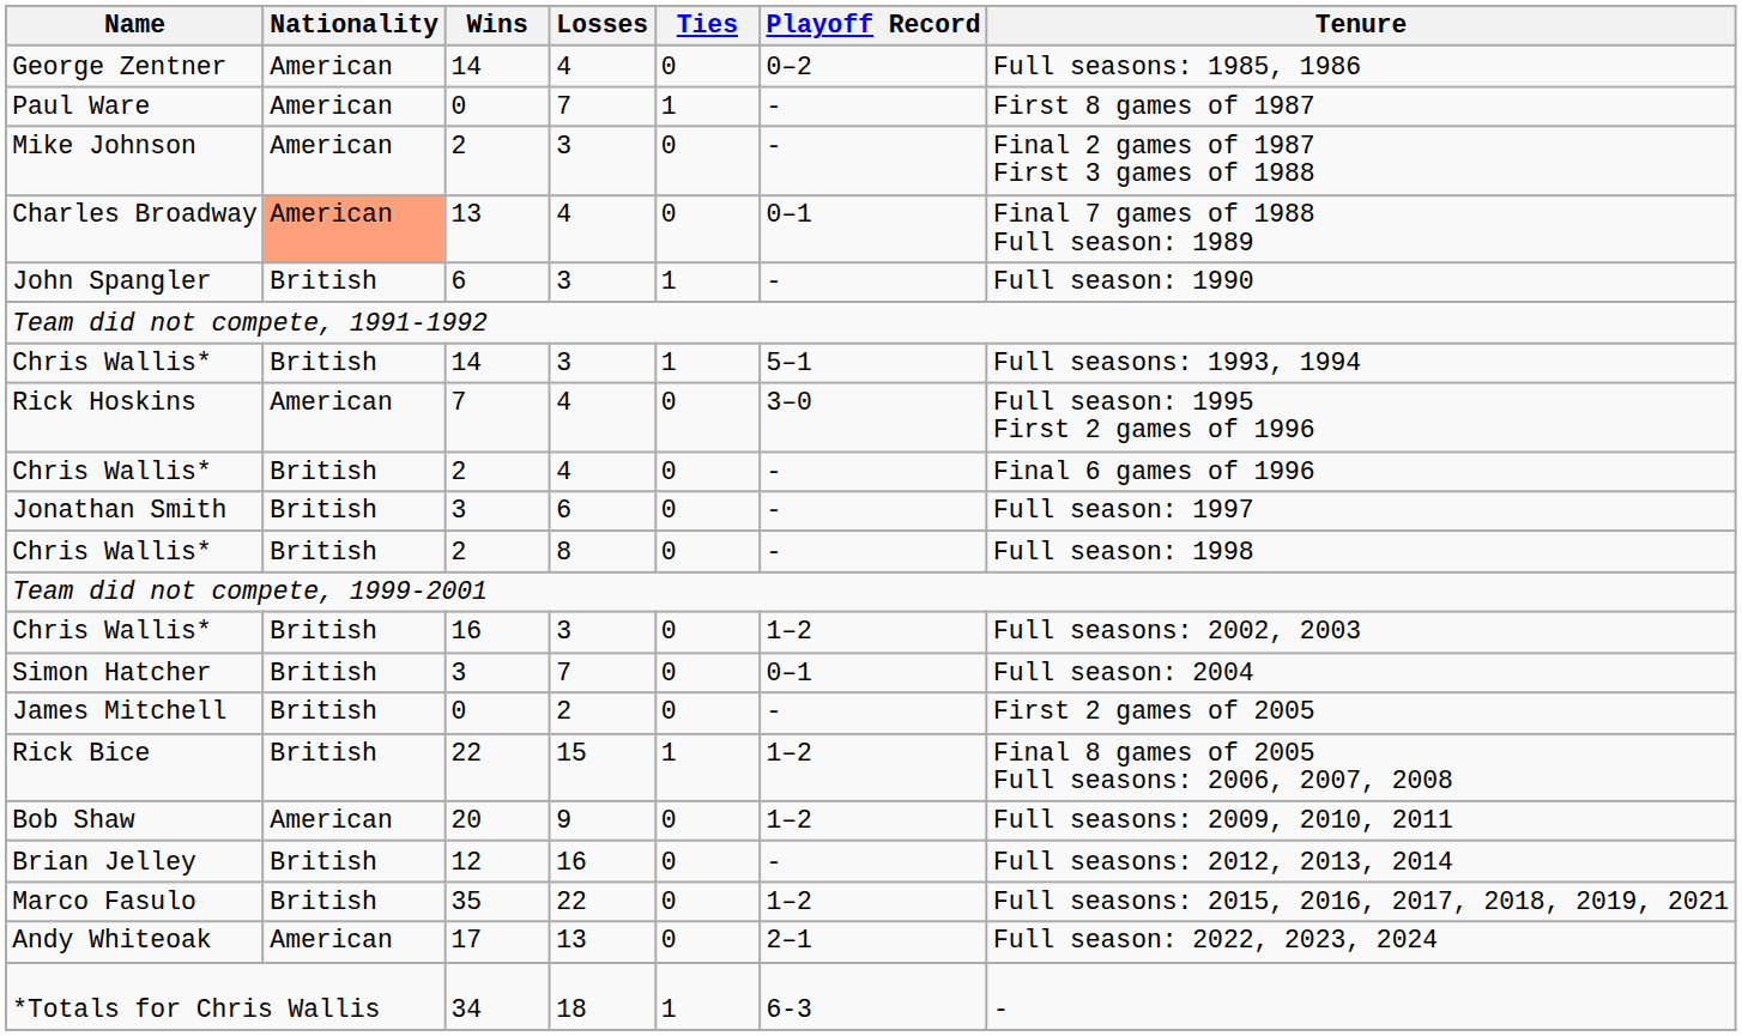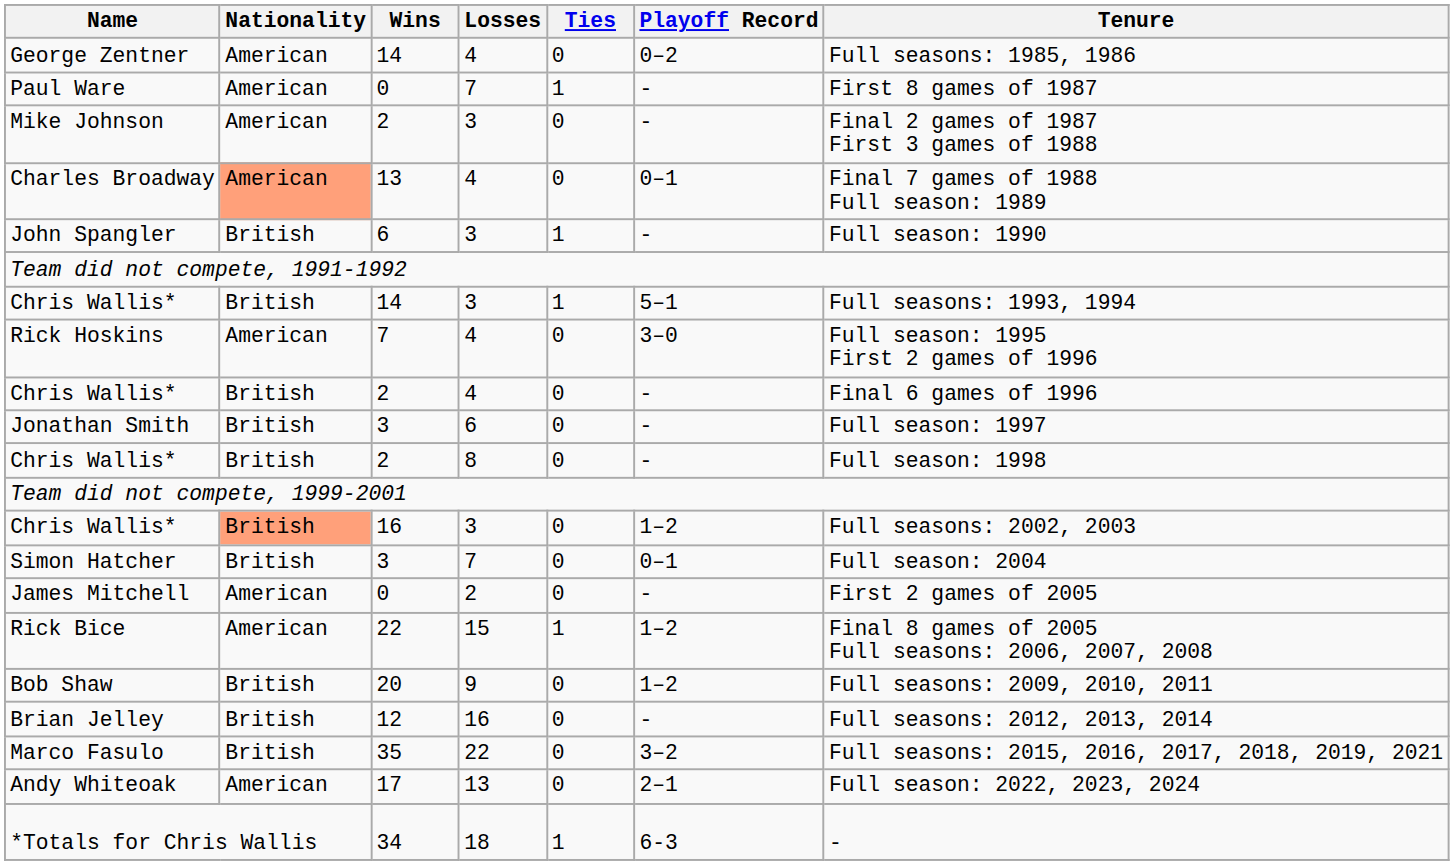Chris Wallis* / 16 | Nationality: no background -> lightsalmon background
James Mitchell | Nationality: British -> American
Rick Bice | Nationality: British -> American
Bob Shaw | Nationality: American -> British
Marco Fasulo | Playoff Record: 1–2 -> 3–2
